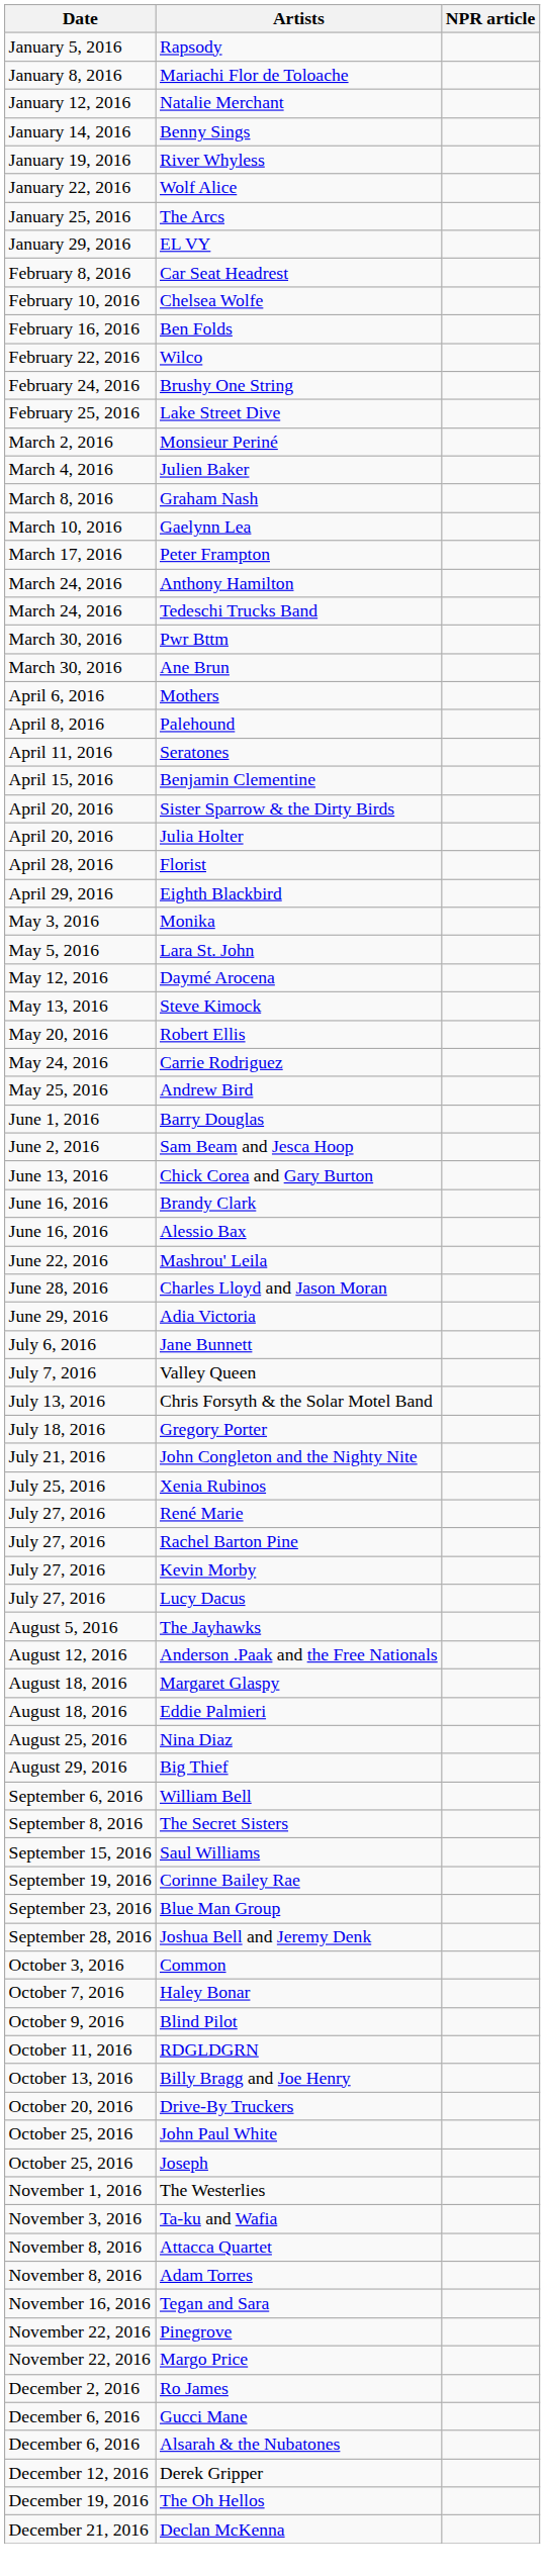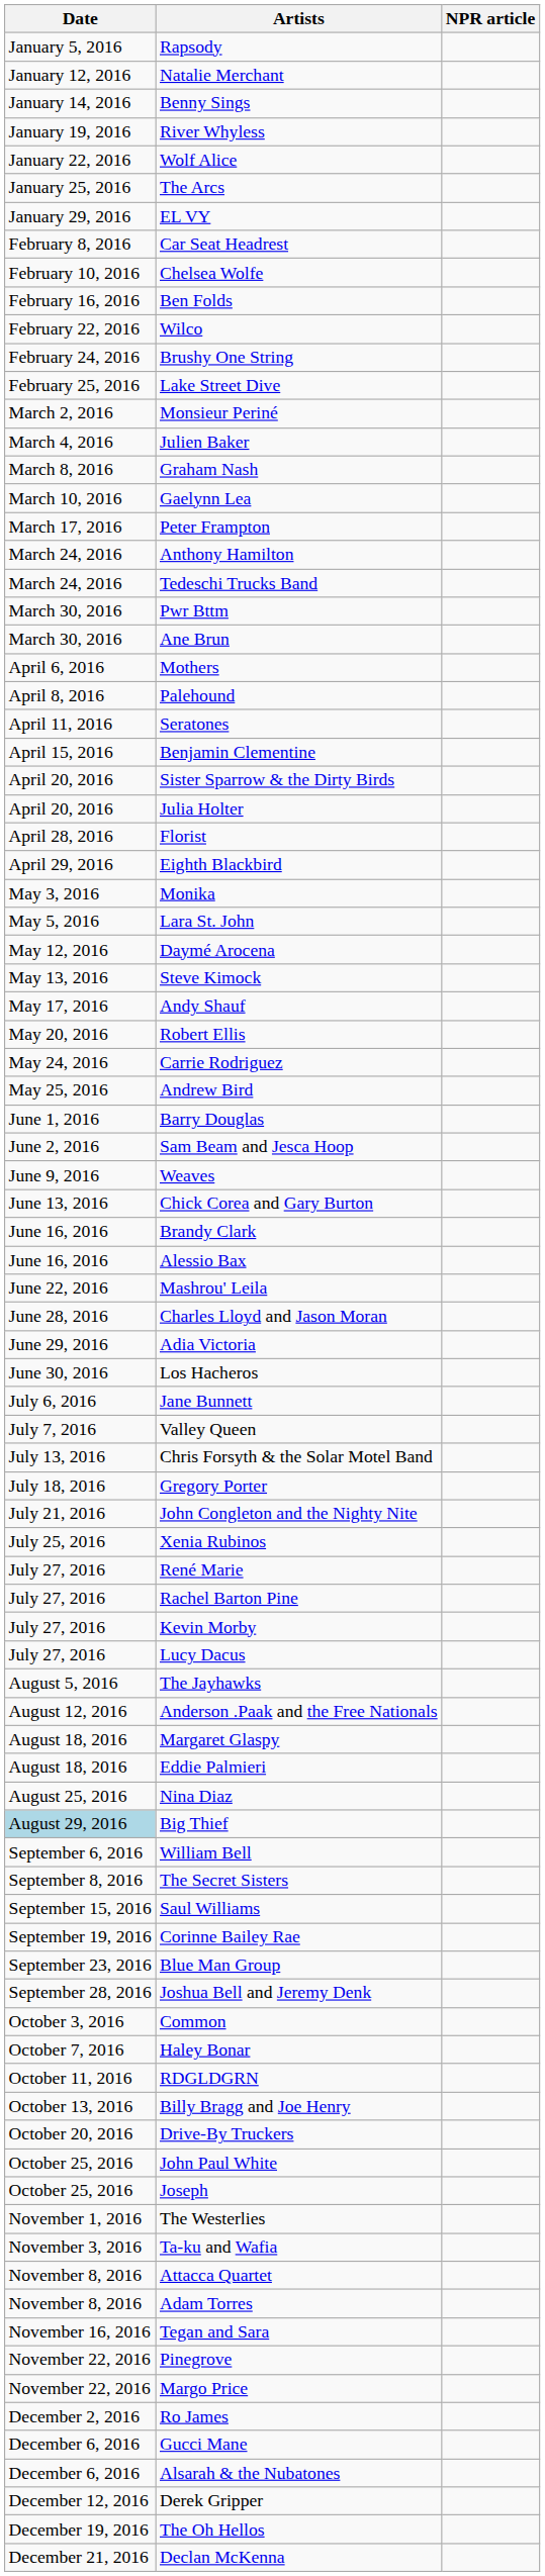- row: January 8, 2016 | Mariachi Flor de Toloache
+ row: May 17, 2016 | Andy Shauf
+ row: June 9, 2016 | Weaves
+ row: June 30, 2016 | Los Hacheros
Big Thief | Date: no background -> lightblue background
- row: October 9, 2016 | Blind Pilot
